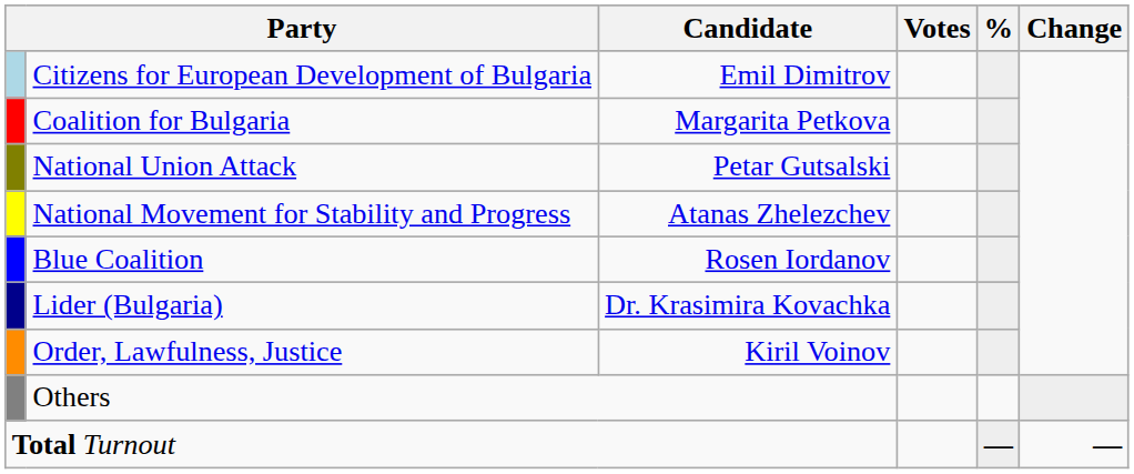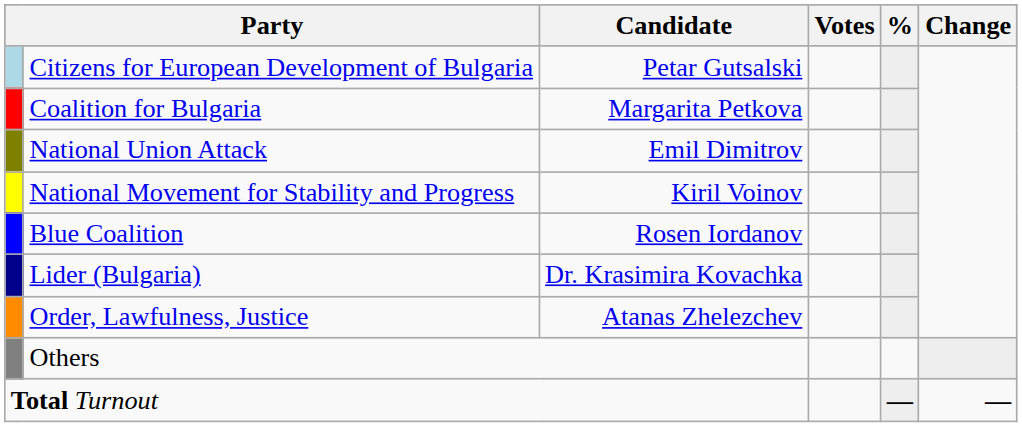Citizens for European Development of Bulgaria | Candidate: Emil Dimitrov -> Petar Gutsalski
National Union Attack | Candidate: Petar Gutsalski -> Emil Dimitrov
National Movement for Stability and Progress | Candidate: Atanas Zhelezchev -> Kiril Voinov
Order, Lawfulness, Justice | Candidate: Kiril Voinov -> Atanas Zhelezchev
